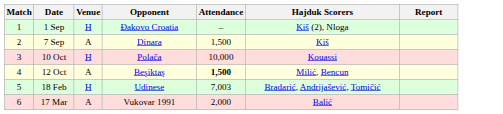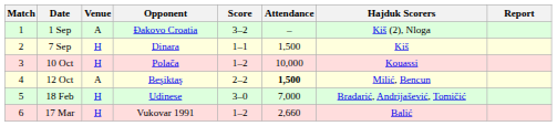+ column: Score | 3–2 | 1–1 | 1–2 | 2–2 | 3–0 | 1–2
1 Sep | Venue: H -> A
7 Sep | Venue: A -> H
18 Feb | Attendance: 7,003 -> 7,000
17 Mar | Venue: A -> H
17 Mar | Attendance: 2,000 -> 2,660
